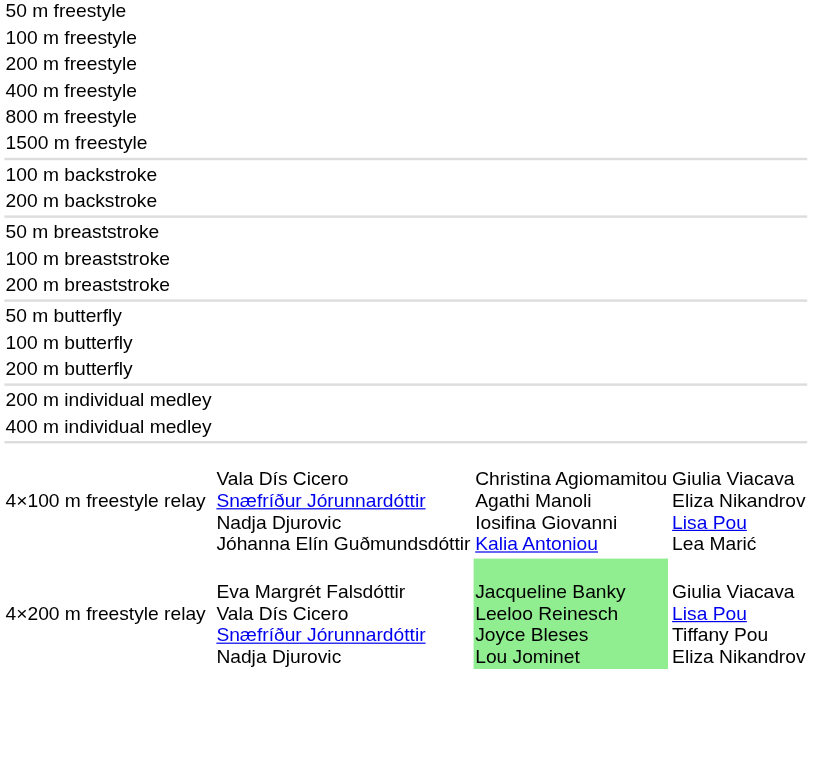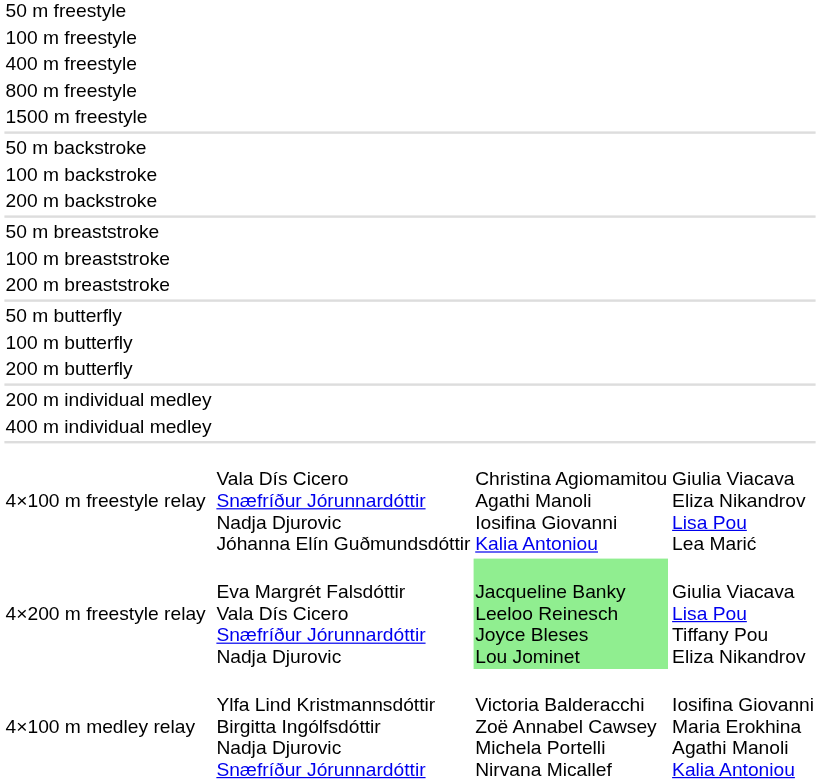- row: 200 m freestyle
+ row: 50 m backstroke
+ row: 4×100 m medley relay | Ylfa Lind Kristmannsdóttir Birgitta Ingólfsdóttir Nadja Djurovic Snæfríður Jórunnardóttir | Victoria Balderacchi Zoë Annabel Cawsey Michela Portelli Nirvana Micallef | Iosifina Giovanni Maria Erokhina Agathi Manoli Kalia Antoniou
